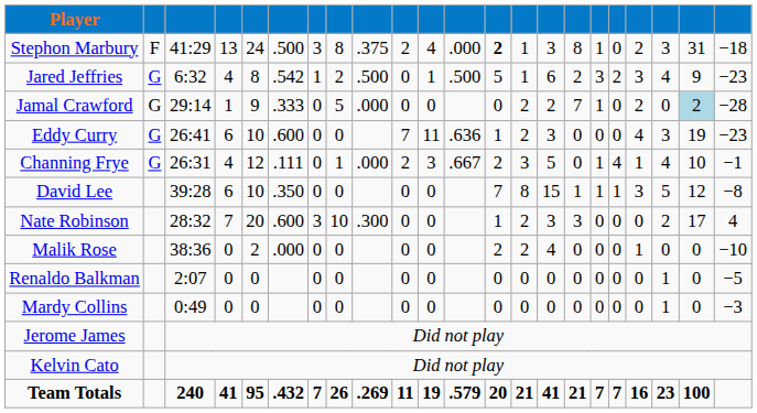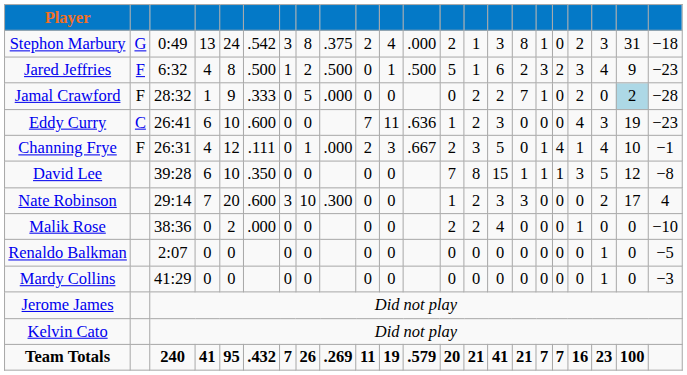Stephon Marbury | column 2: F -> G
Stephon Marbury | column 3: 41:29 -> 0:49
Stephon Marbury | column 6: .500 -> .542
Stephon Marbury | column 13: bold -> normal
Jared Jeffries | column 2: G -> F
Jared Jeffries | column 6: .542 -> .500
Jamal Crawford | column 2: G -> F
Jamal Crawford | column 3: 29:14 -> 28:32
Eddy Curry | column 2: G -> C
Channing Frye | column 2: G -> F
Nate Robinson | column 3: 28:32 -> 29:14
Mardy Collins | column 3: 0:49 -> 41:29
